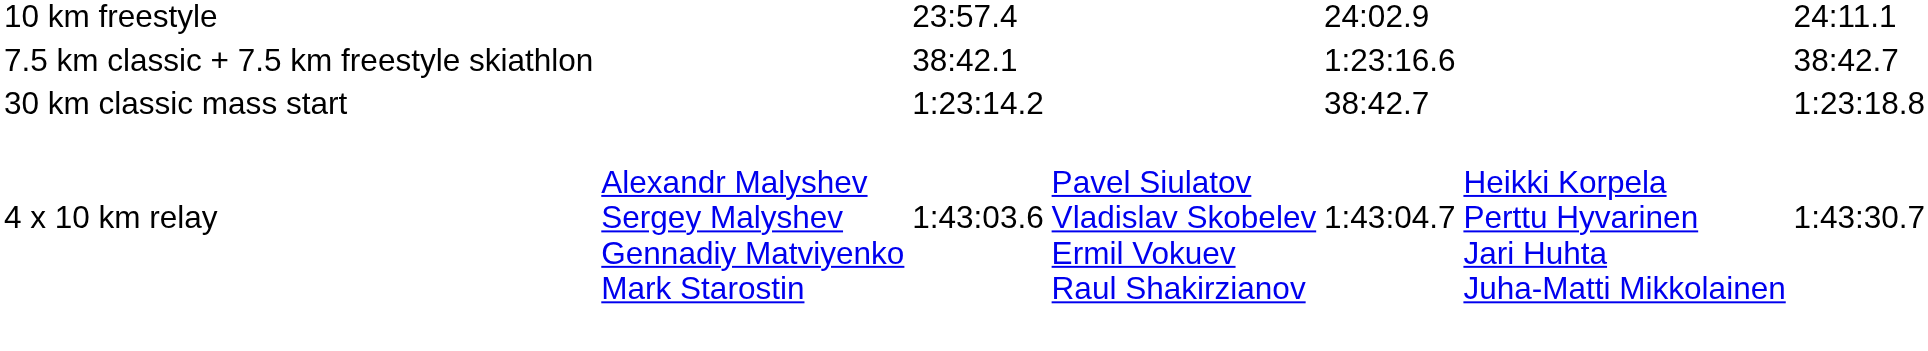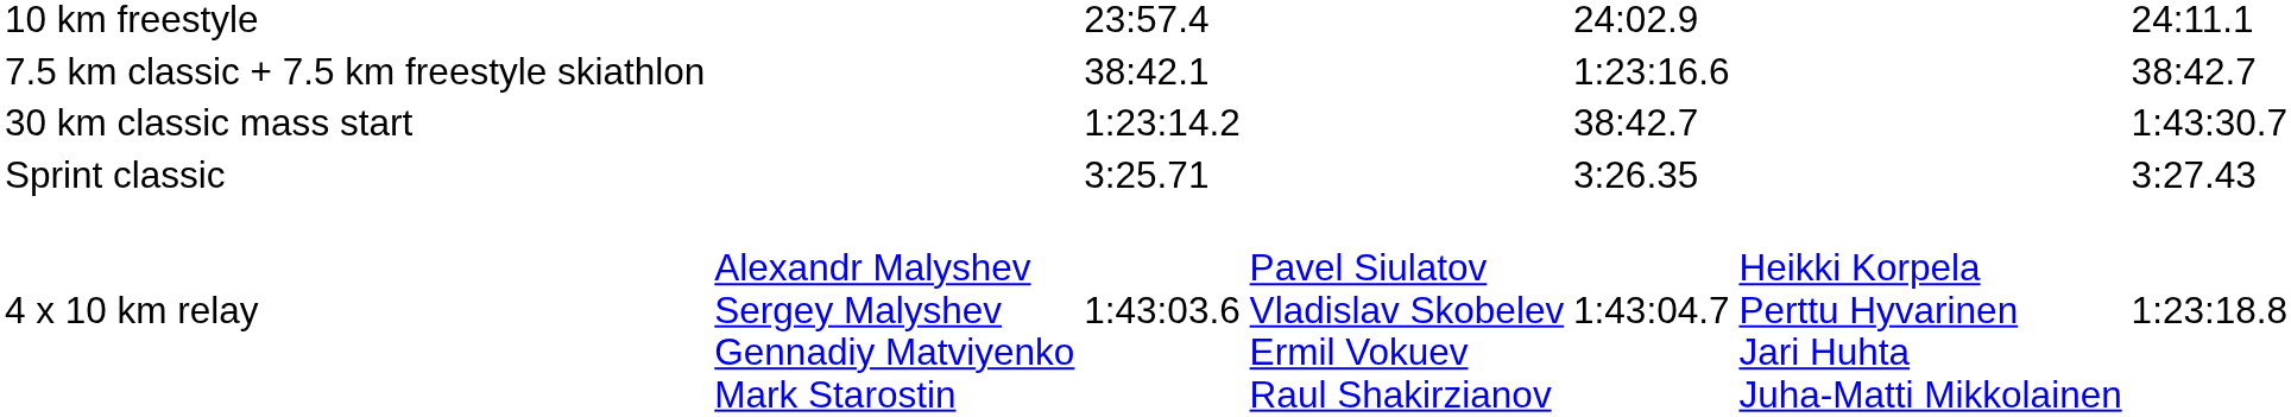30 km classic mass start | column 7: 1:23:18.8 -> 1:43:30.7
+ row: Sprint classic | 3:25.71 | 3:26.35 | 3:27.43
4 x 10 km relay | column 7: 1:43:30.7 -> 1:23:18.8
